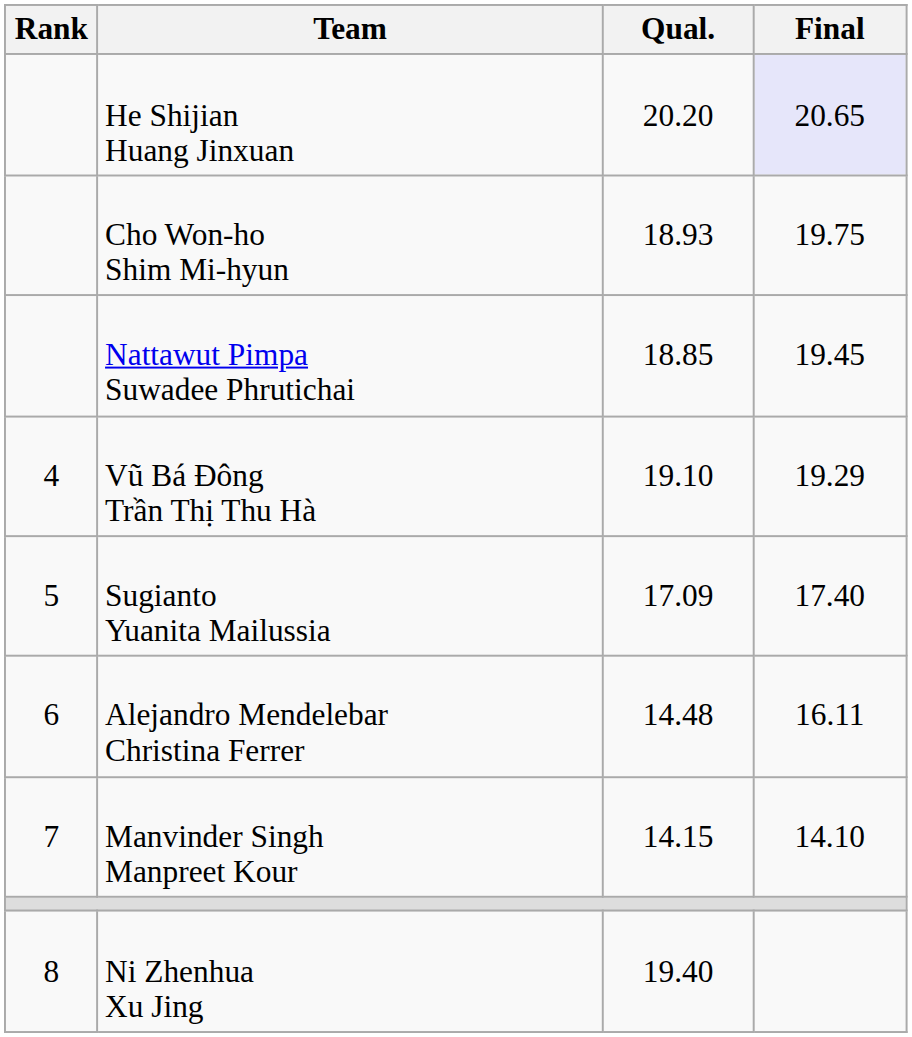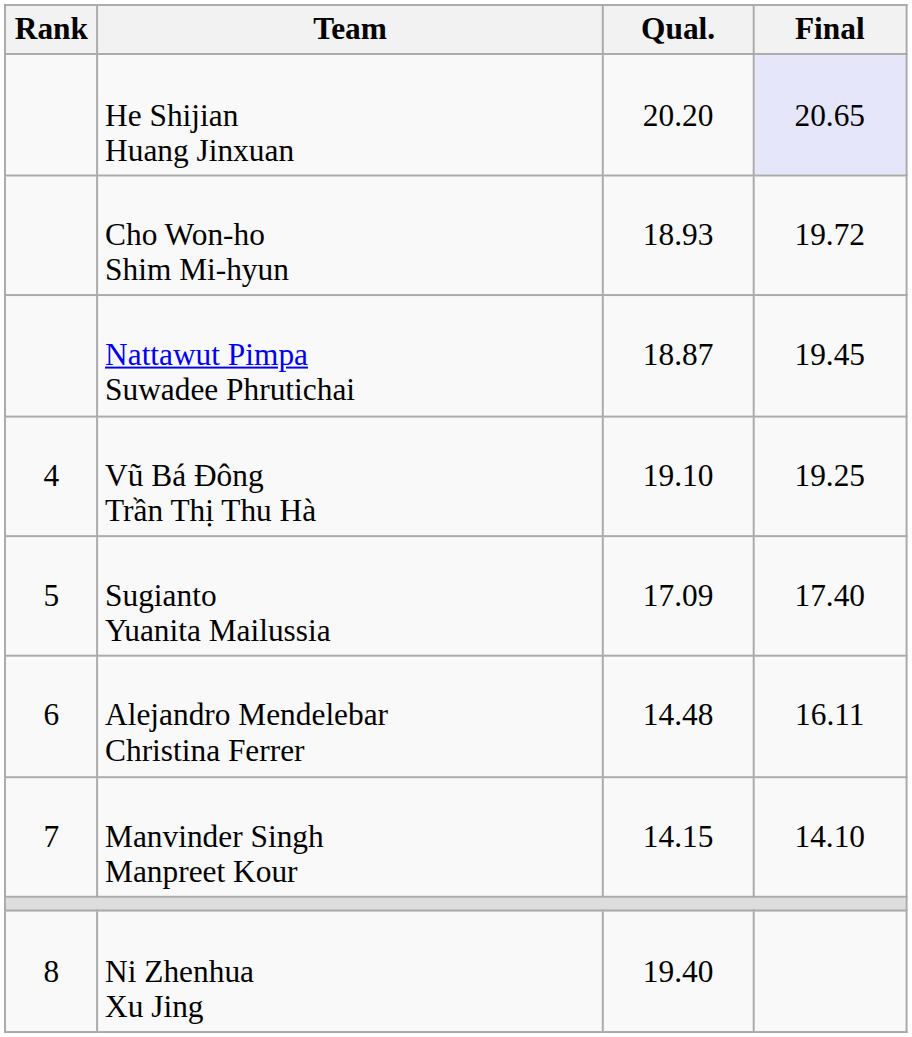Cho Won-ho Shim Mi-hyun | Final: 19.75 -> 19.72
Nattawut Pimpa Suwadee Phrutichai | Qual.: 18.85 -> 18.87
Vũ Bá Đông Trần Thị Thu Hà | Final: 19.29 -> 19.25
